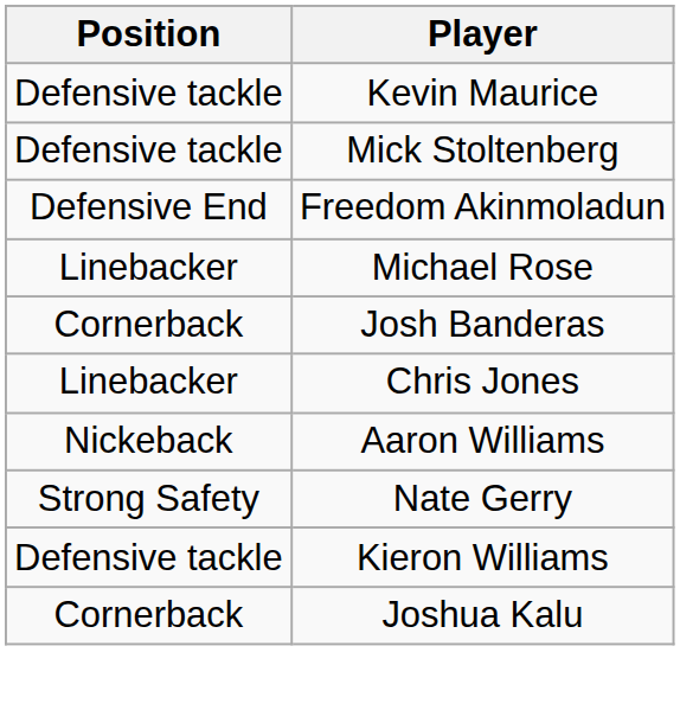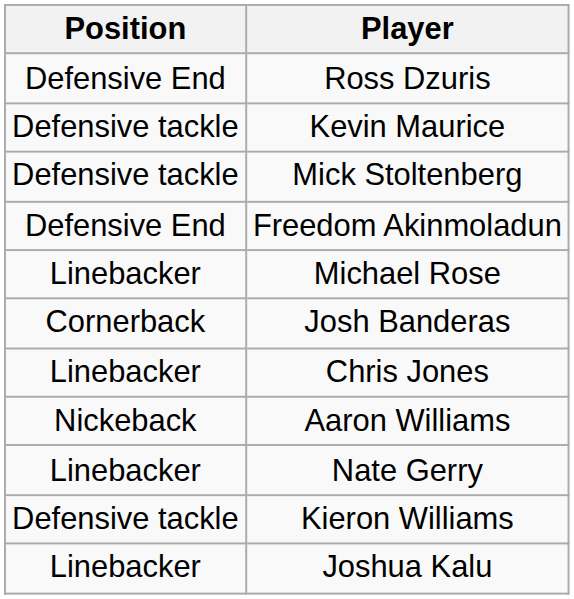+ row: Defensive End | Ross Dzuris
Nate Gerry | Position: Strong Safety -> Linebacker
Joshua Kalu | Position: Cornerback -> Linebacker
